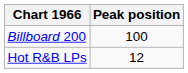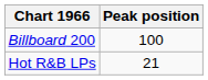Hot R&B LPs | Peak position: 12 -> 21
